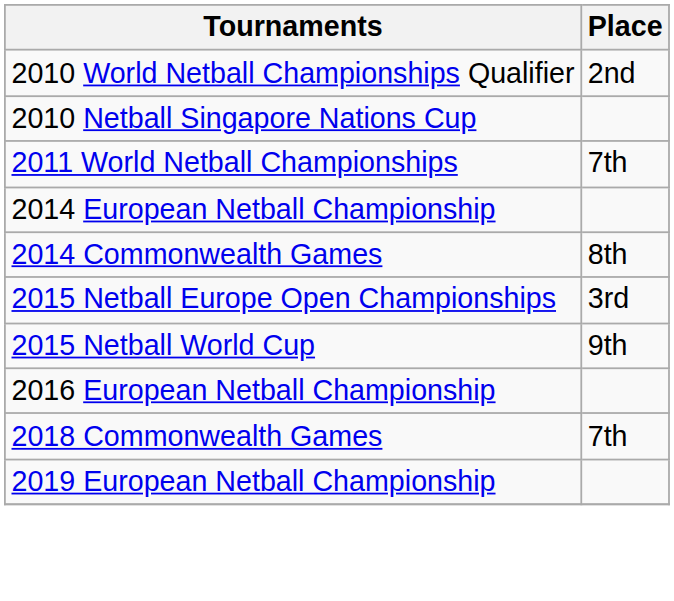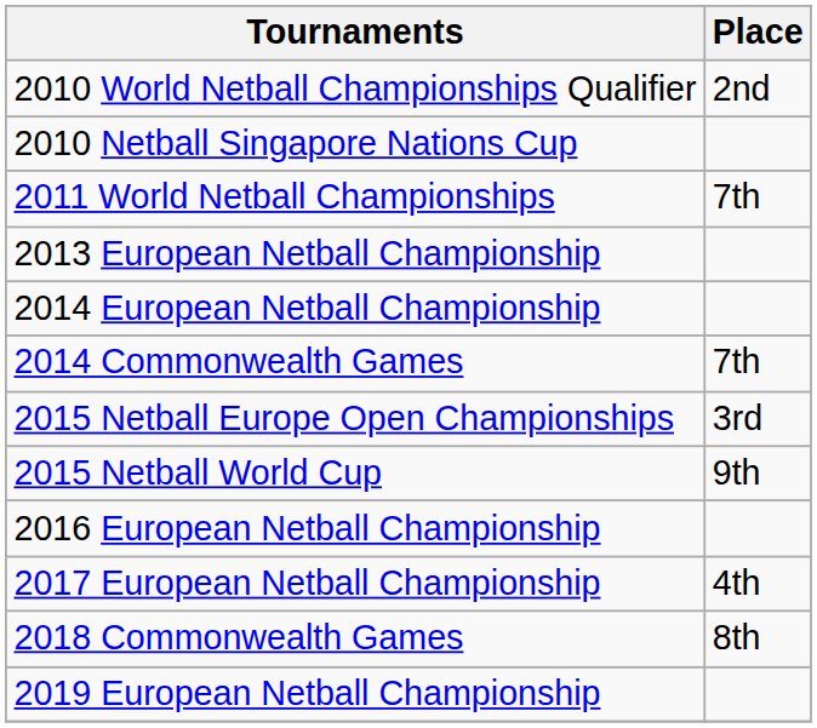+ row: 2013 European Netball Championship
2014 Commonwealth Games | Place: 8th -> 7th
+ row: 2017 European Netball Championship | 4th
2018 Commonwealth Games | Place: 7th -> 8th
